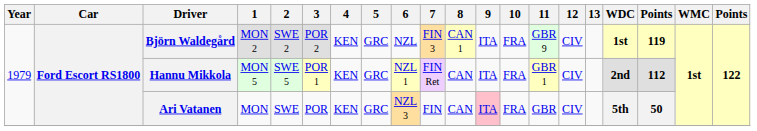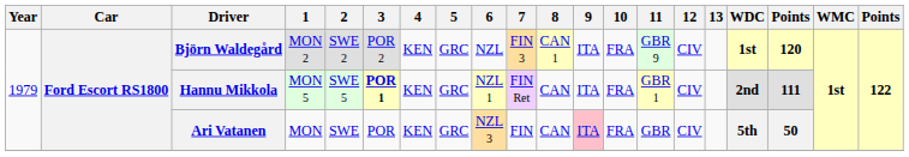Björn Waldegård | column 18: 119 -> 120
Hannu Mikkola | 3: normal -> bold
Hannu Mikkola | column 18: 112 -> 111
